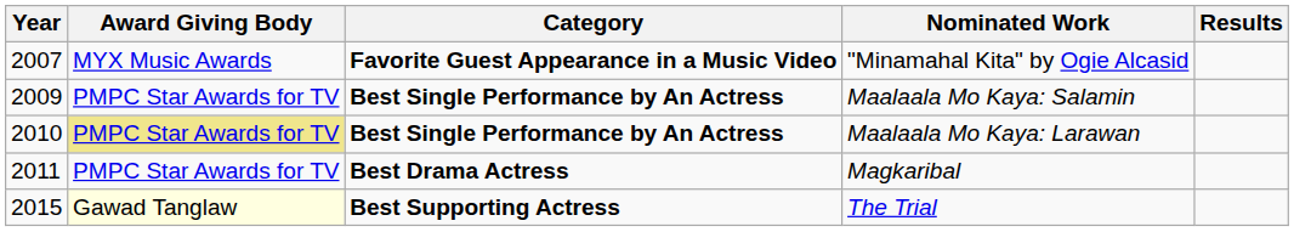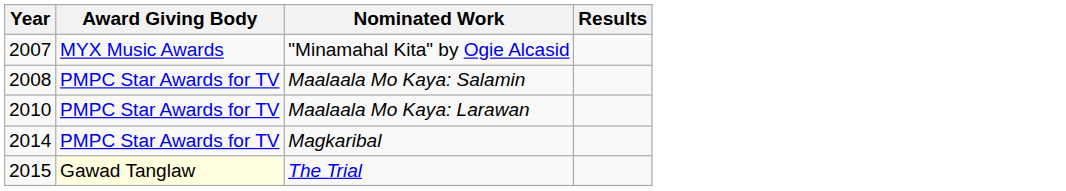- column: Category | Favorite Guest Appearance in a Music Video | Best Single Performance by An Actress | Best Single Performance by An Actress | Best Drama Actress | Best Supporting Actress
Maalaala Mo Kaya: Salamin | Year: 2009 -> 2008
Maalaala Mo Kaya: Larawan | Award Giving Body: khaki background -> no background
Magkaribal | Year: 2011 -> 2014
